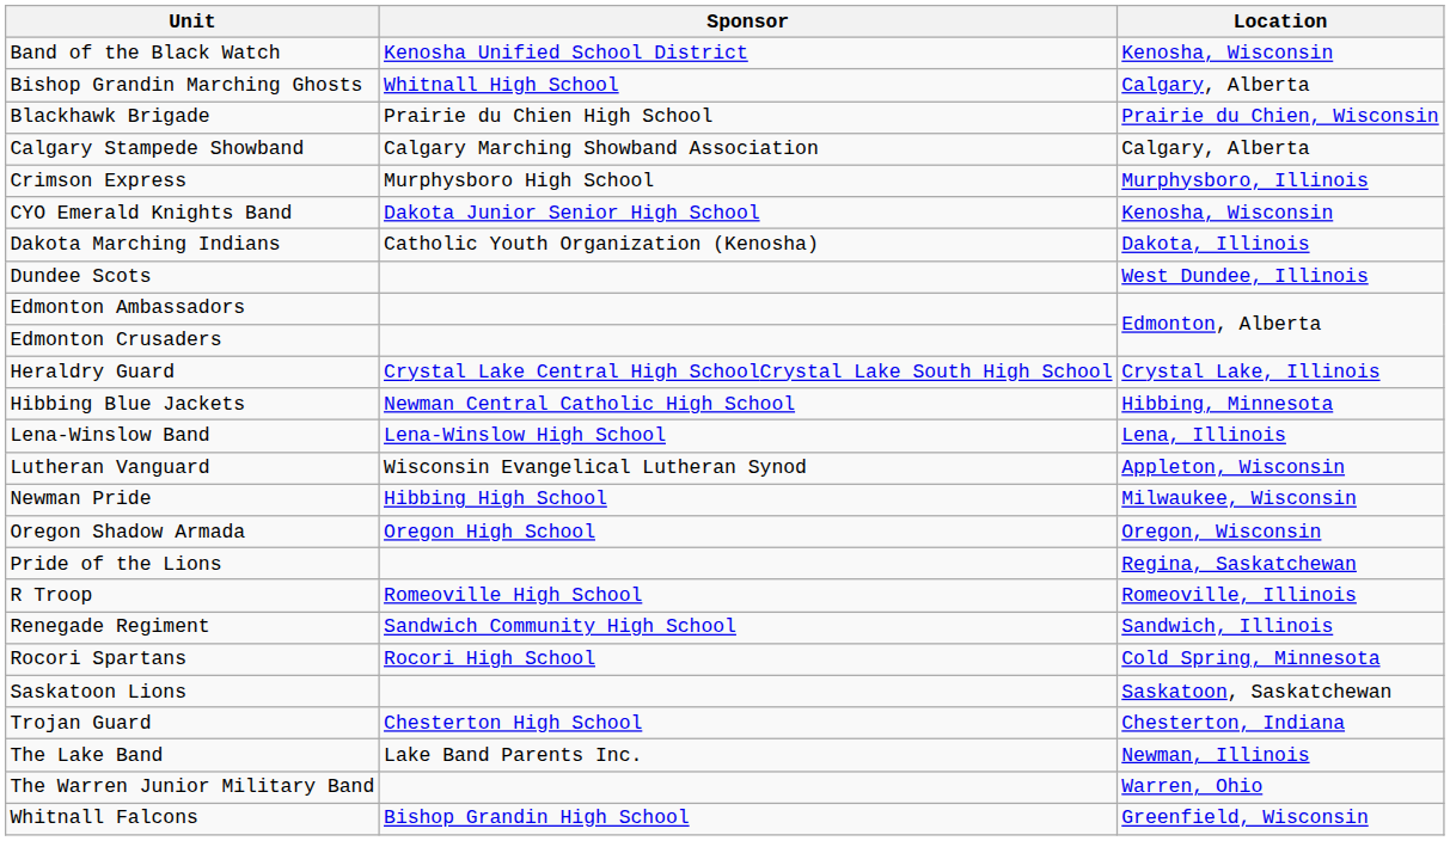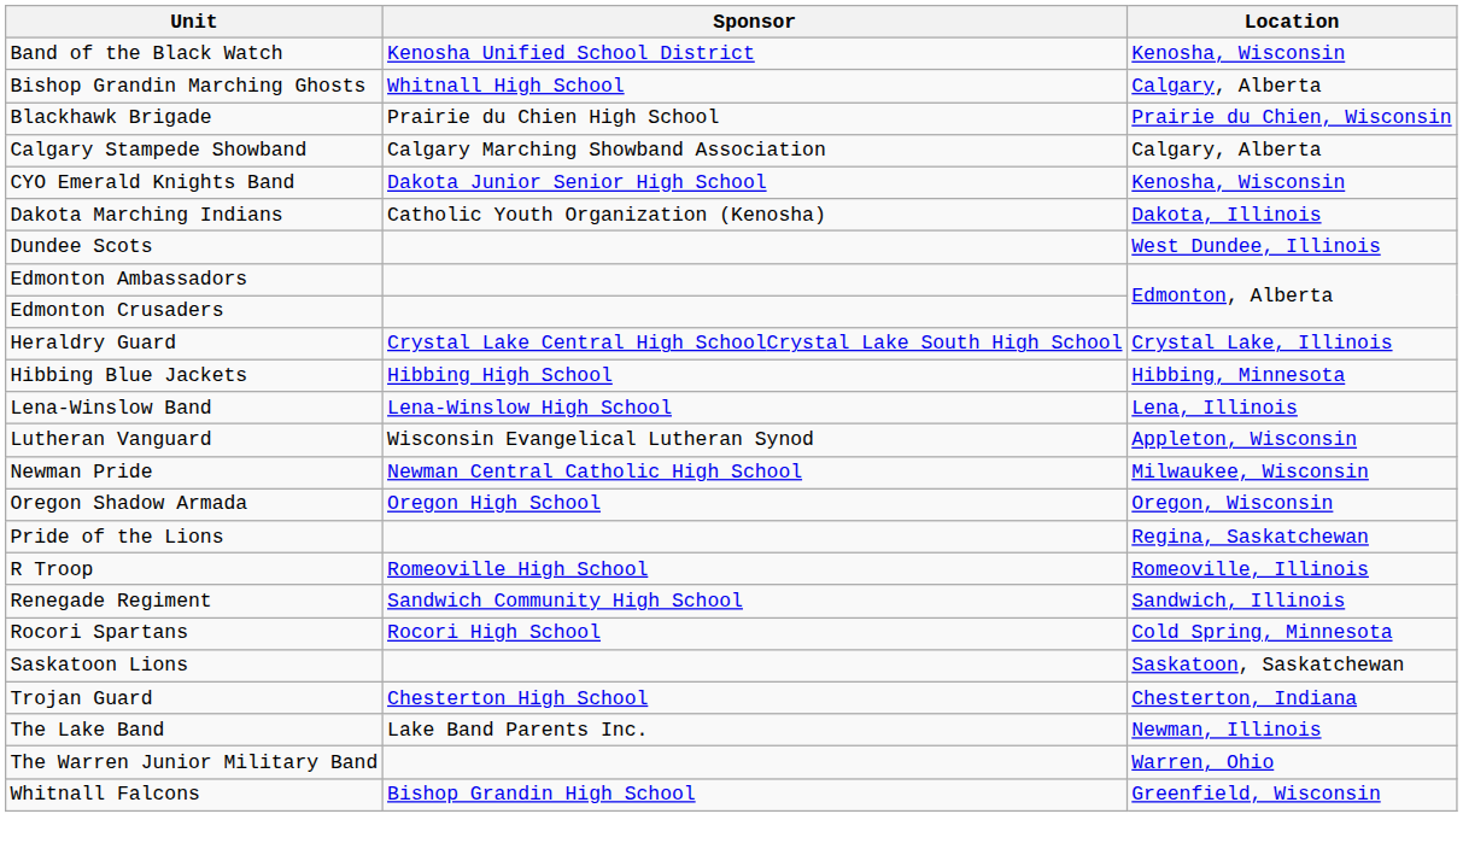- row: Crimson Express | Murphysboro High School | Murphysboro, Illinois
Hibbing Blue Jackets | Sponsor: Newman Central Catholic High School -> Hibbing High School
Newman Pride | Sponsor: Hibbing High School -> Newman Central Catholic High School
